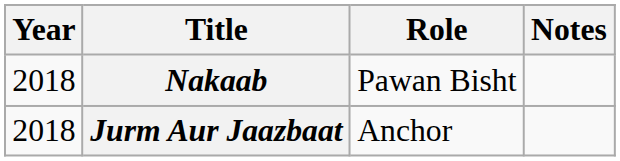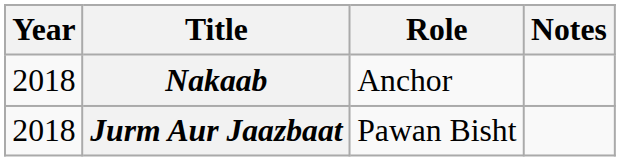Nakaab | Role: Pawan Bisht -> Anchor
Jurm Aur Jaazbaat | Role: Anchor -> Pawan Bisht
